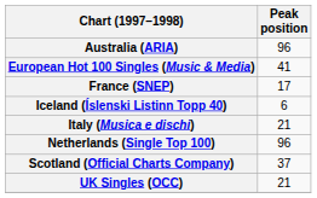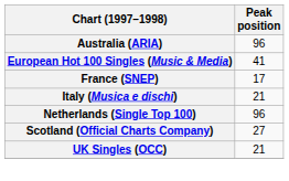- row: Iceland (Íslenski Listinn Topp 40) | 6
Scotland (Official Charts Company) | Peak position: 37 -> 27
